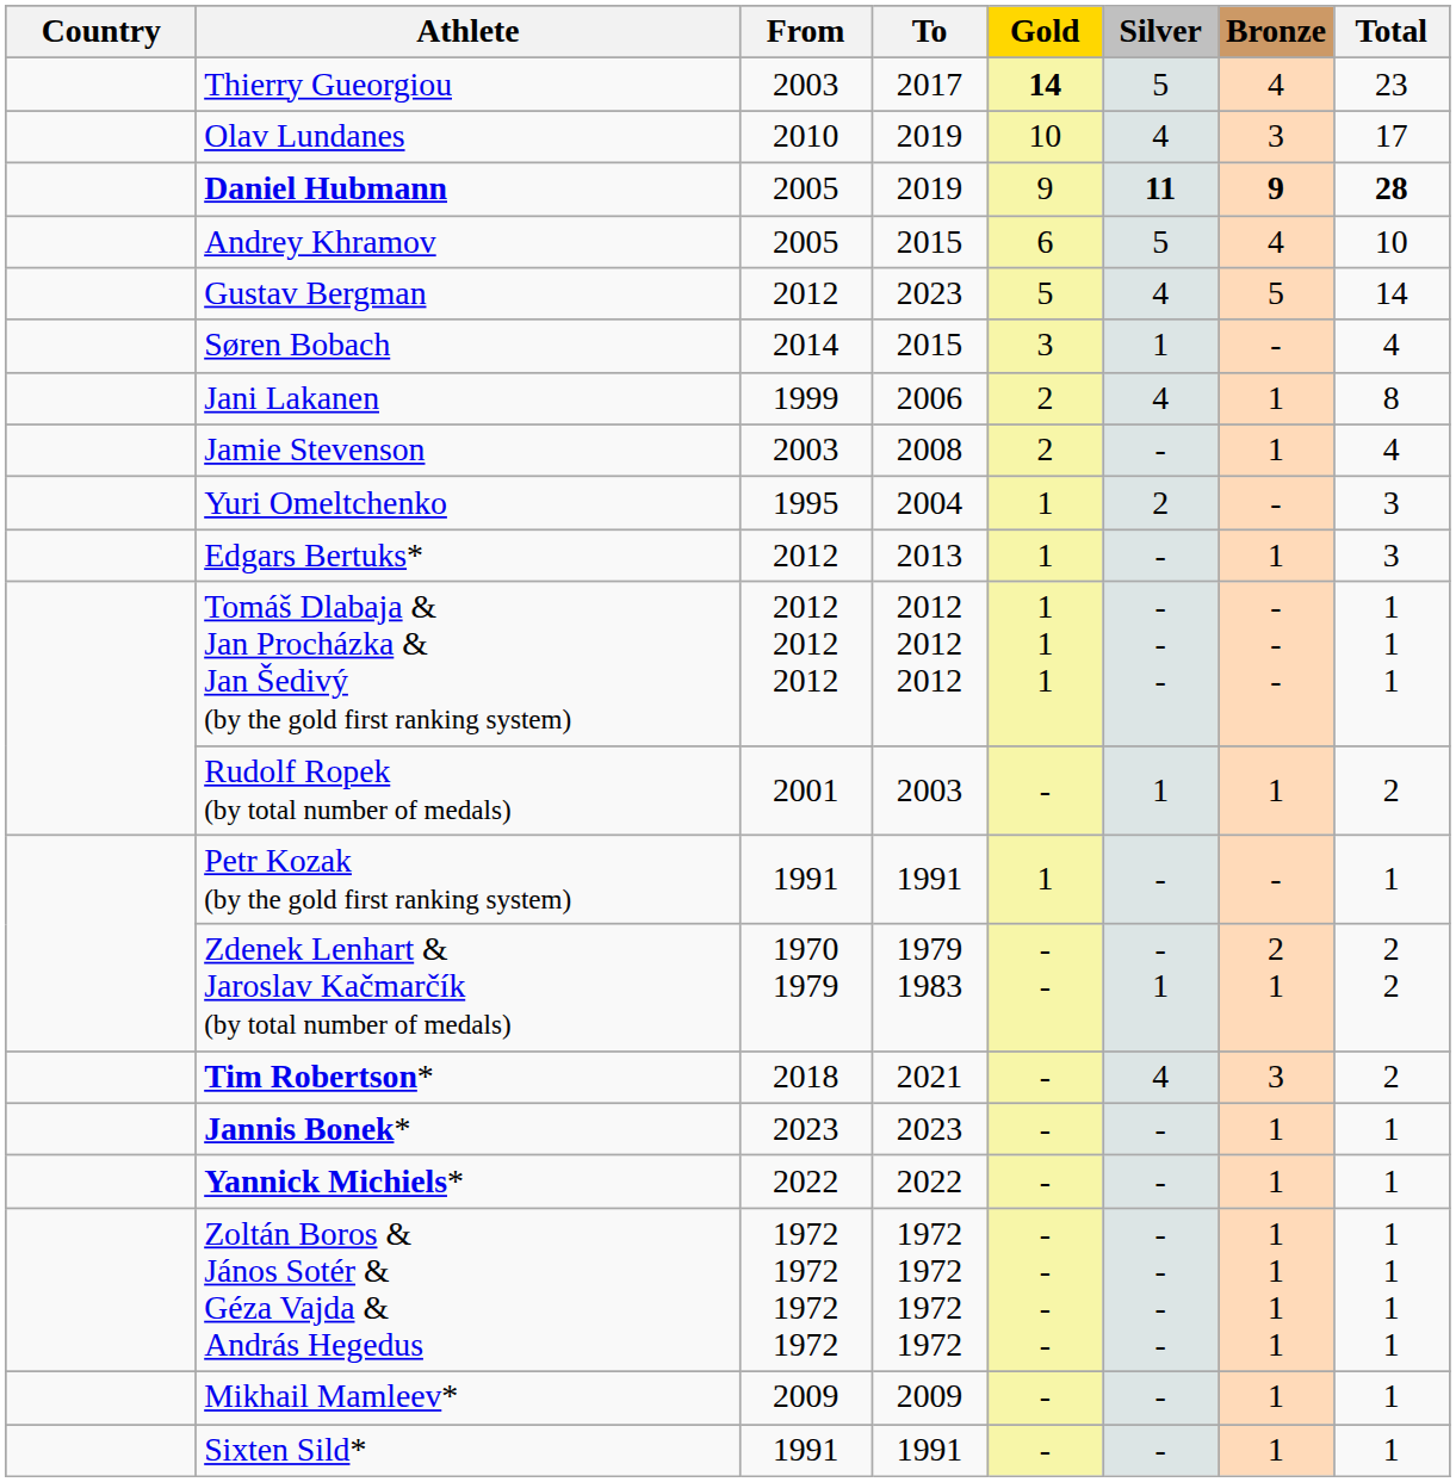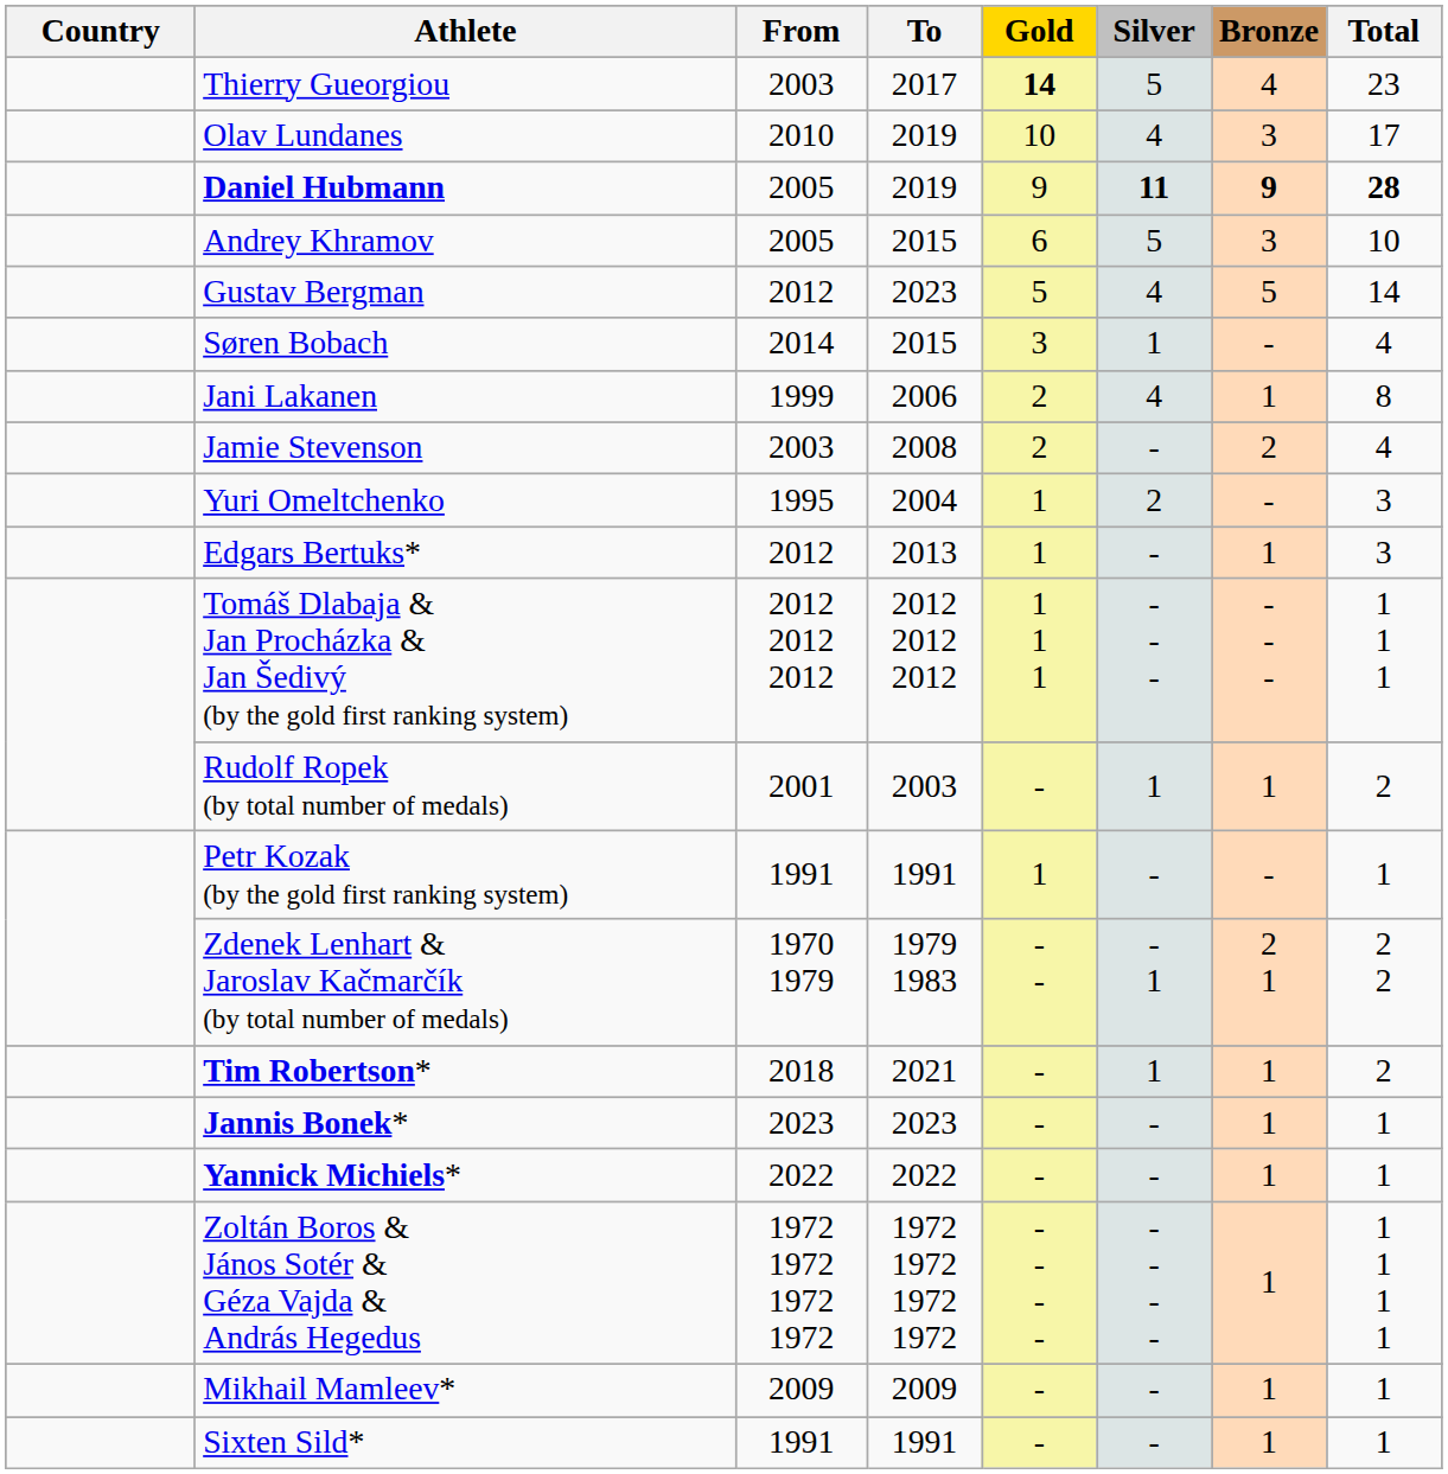Andrey Khramov | Bronze: 4 -> 3
Jamie Stevenson | Bronze: 1 -> 2
Tim Robertson* | Silver: 4 -> 1
Tim Robertson* | Bronze: 3 -> 1
Zoltán Boros & János Sotér & Géza Vajda & András Hegedus | Bronze: 1 1 1 1 -> 1
